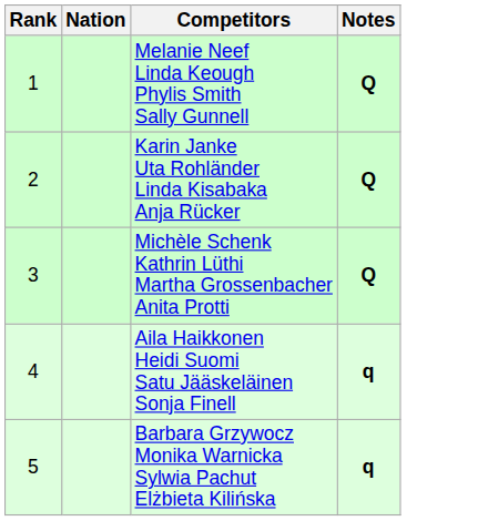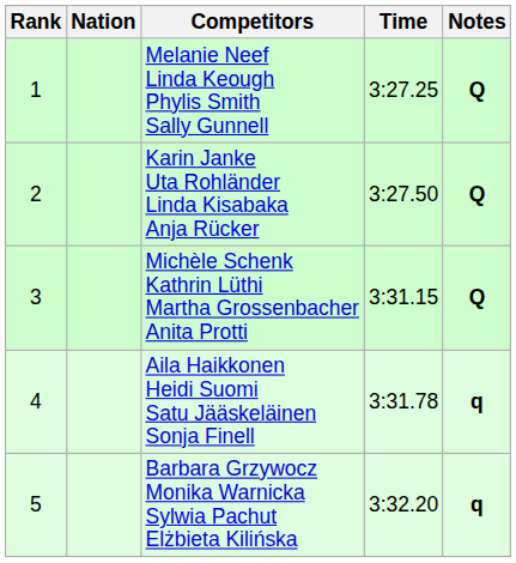+ column: Time | 3:27.25 | 3:27.50 | 3:31.15 | 3:31.78 | 3:32.20
